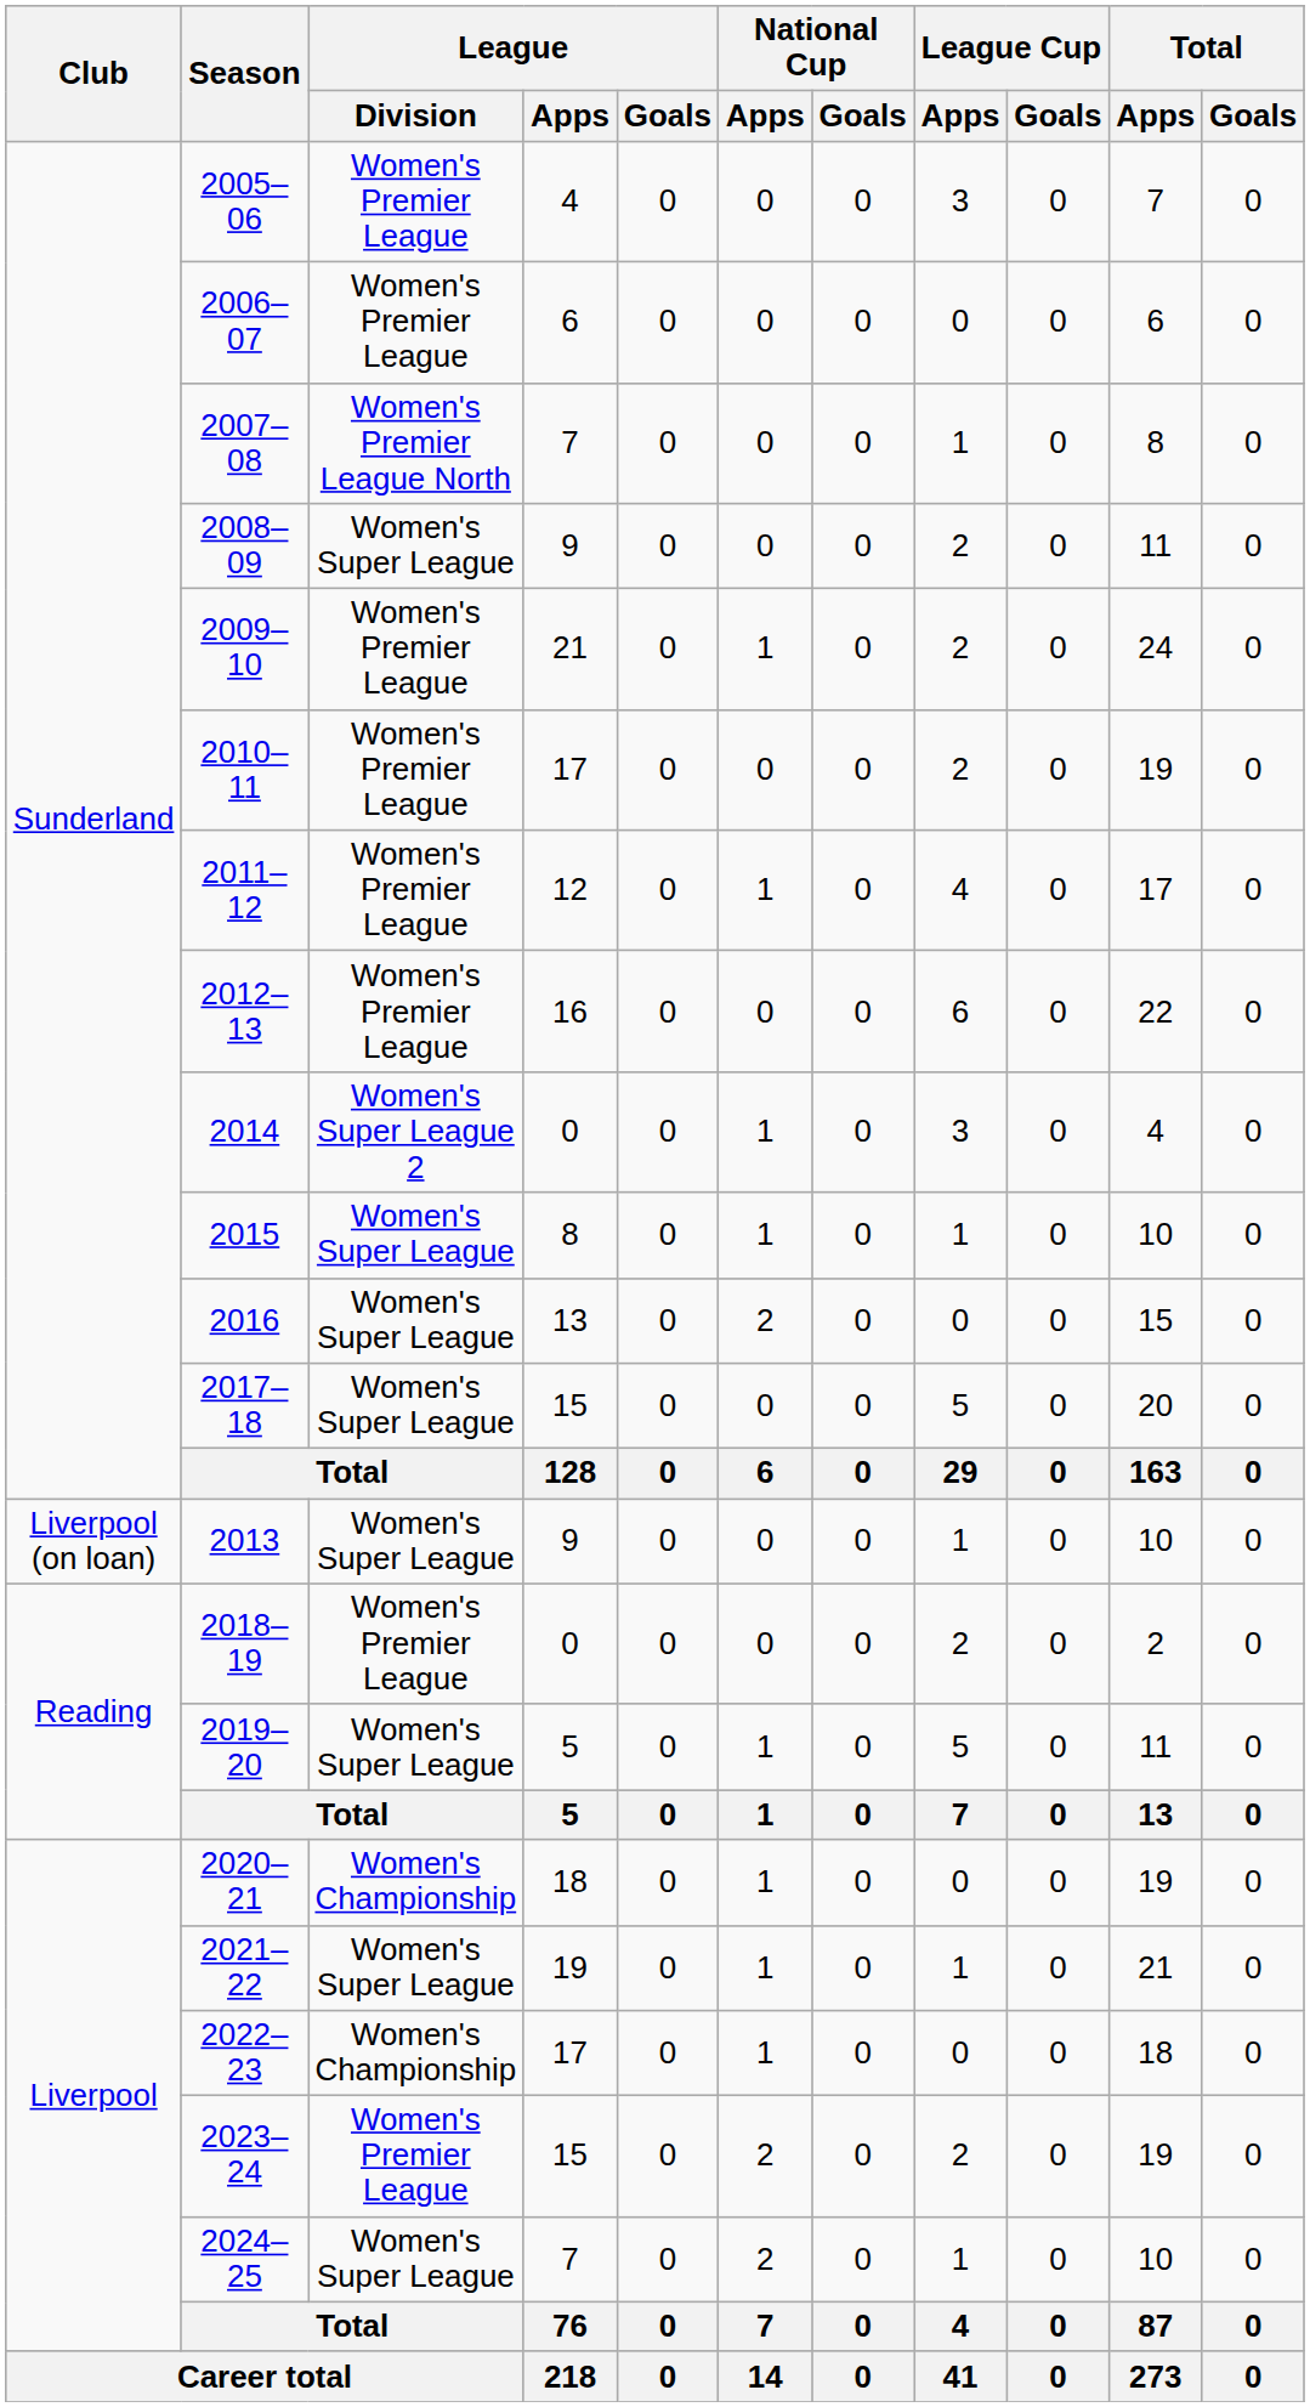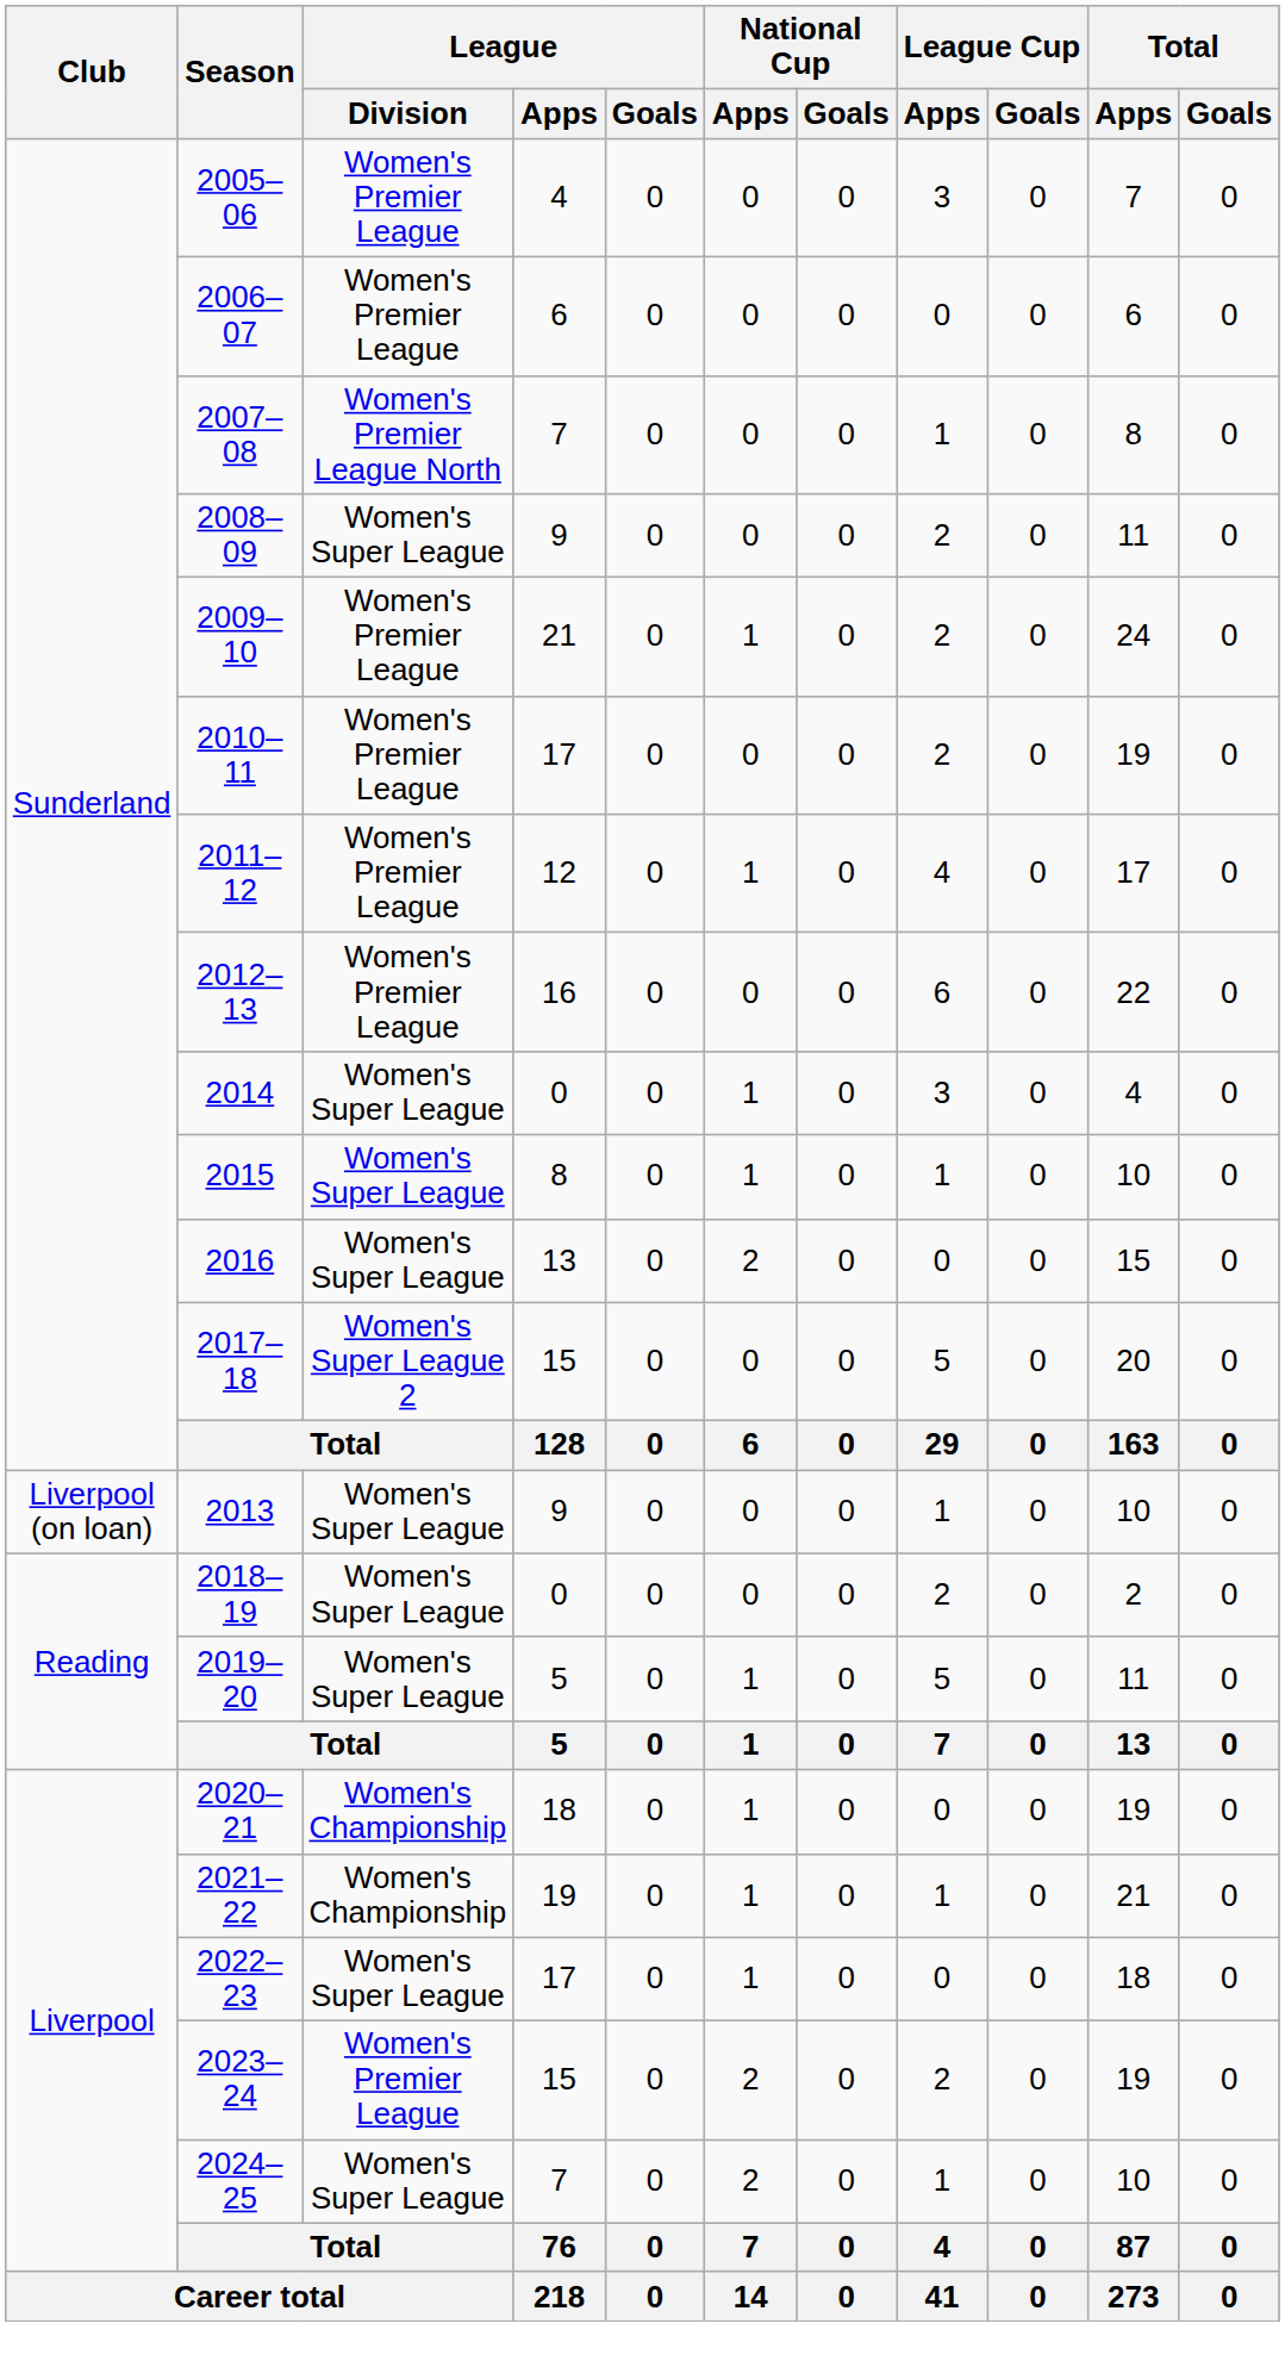2014 | League / Division: Women's Super League 2 -> Women's Super League
2017–18 | League / Division: Women's Super League -> Women's Super League 2
2018–19 | League / Division: Women's Premier League -> Women's Super League
2021–22 | League / Division: Women's Super League -> Women's Championship
2022–23 | League / Division: Women's Championship -> Women's Super League
